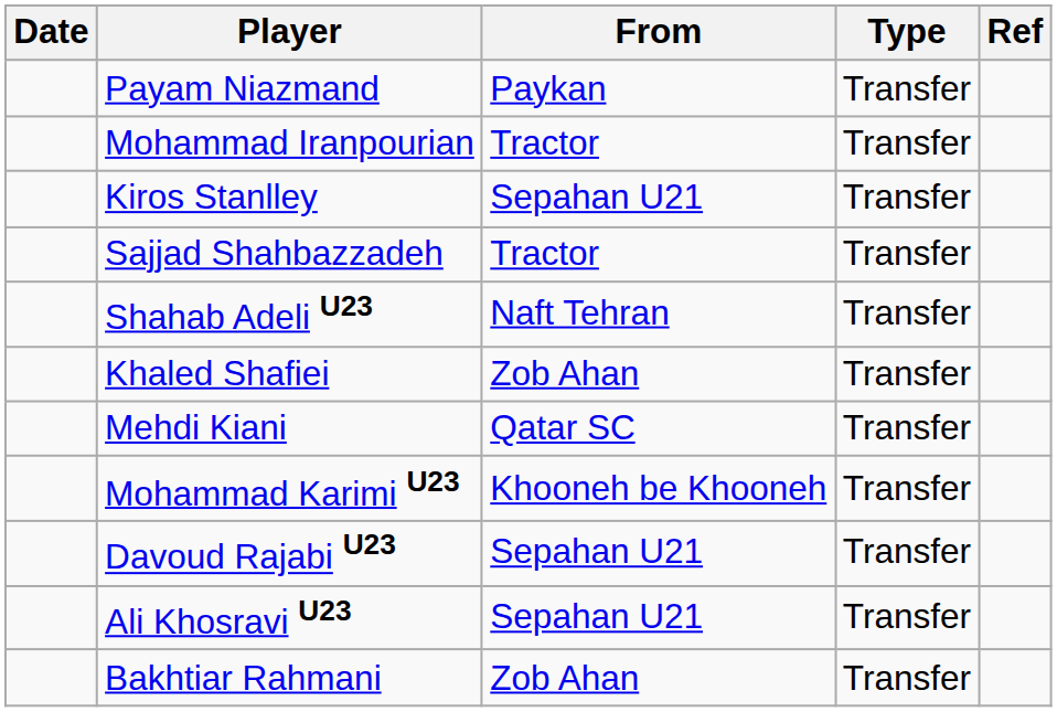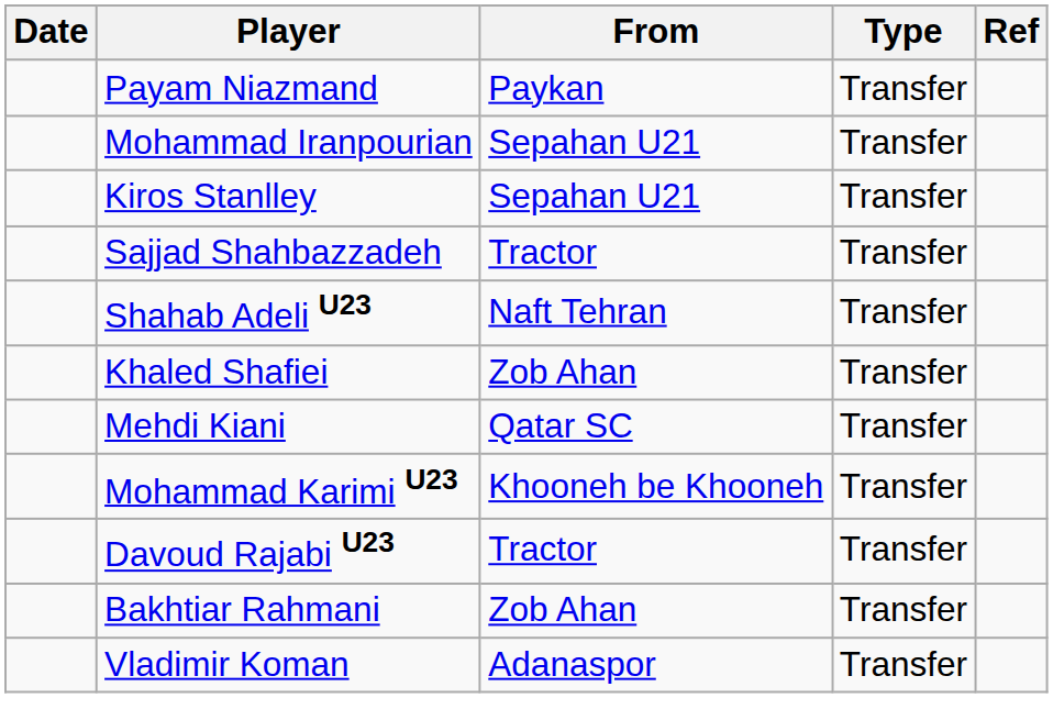Mohammad Iranpourian | From: Tractor -> Sepahan U21
Davoud Rajabi U23 | From: Sepahan U21 -> Tractor
- row: Ali Khosravi U23 | Sepahan U21 | Transfer
+ row: Vladimir Koman | Adanaspor | Transfer
